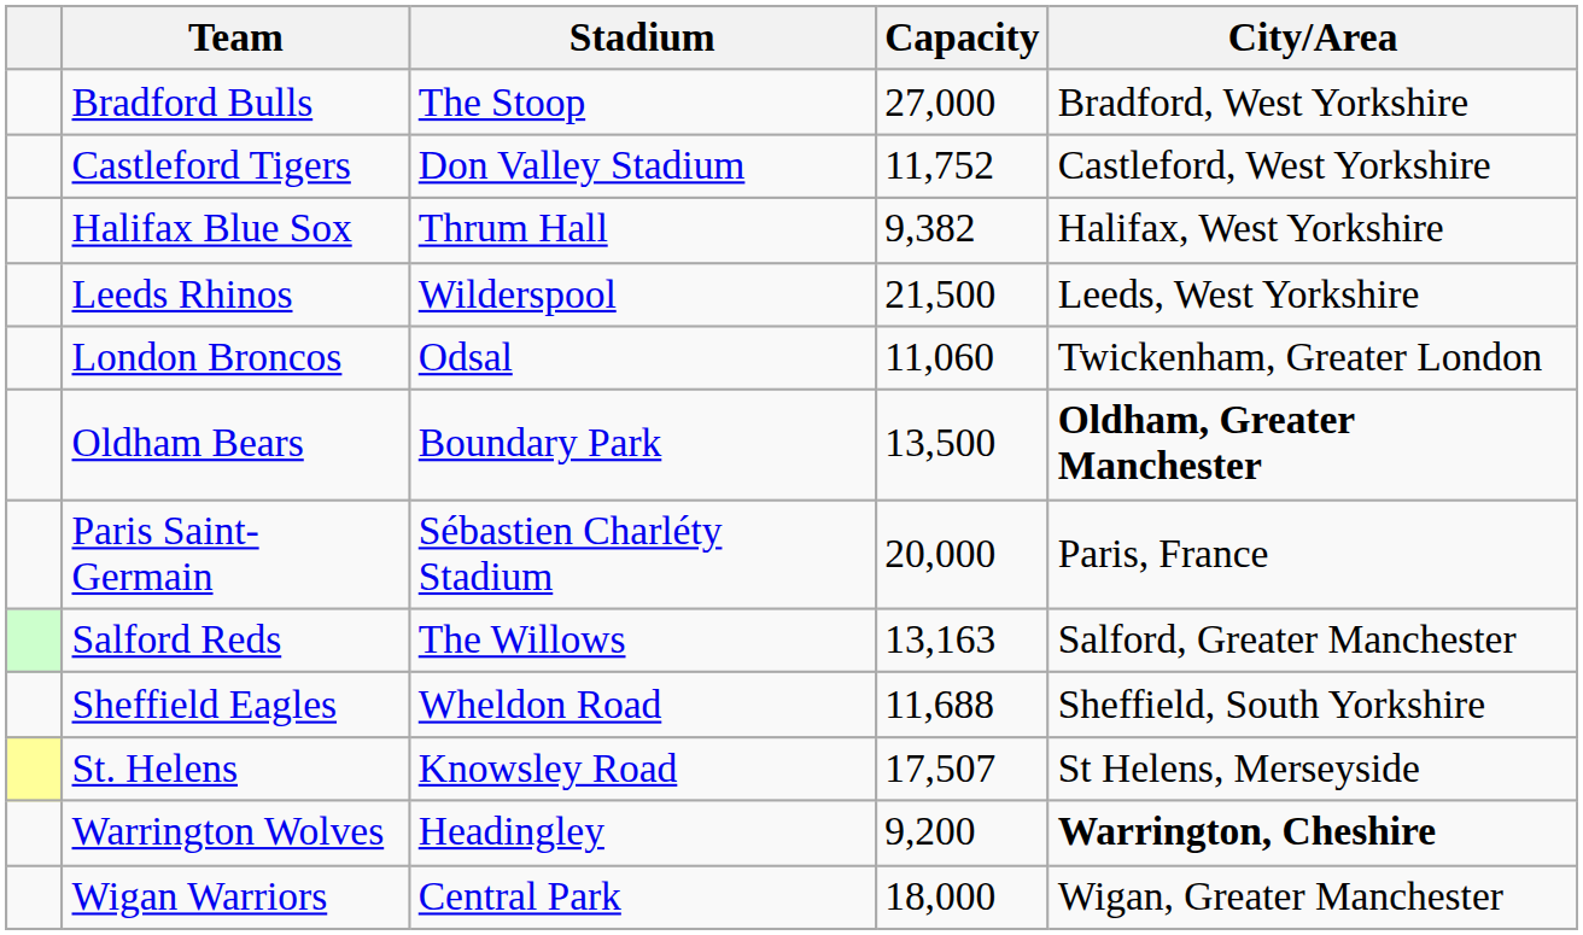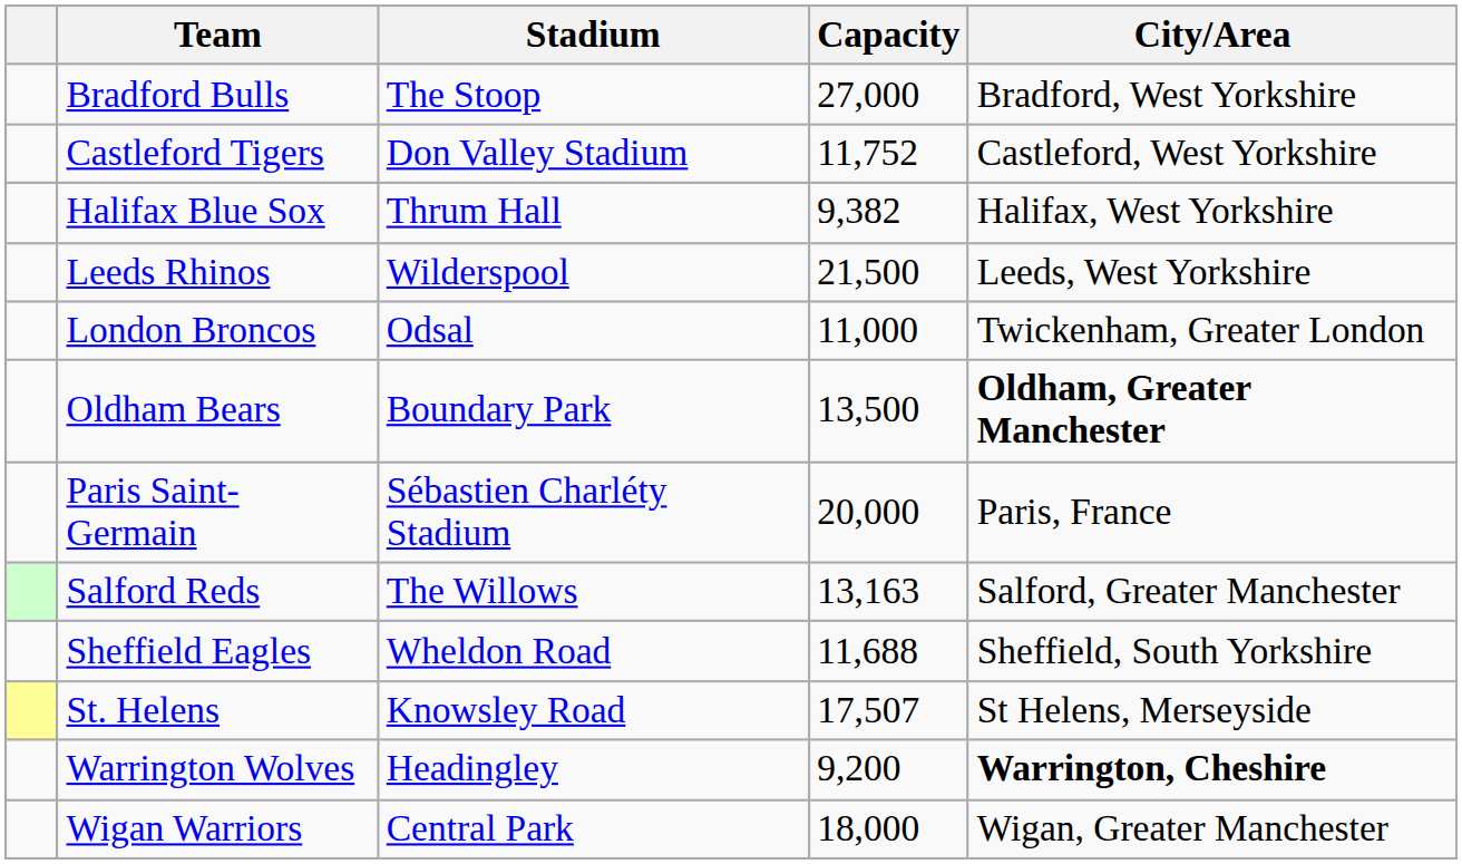London Broncos | Capacity: 11,060 -> 11,000
